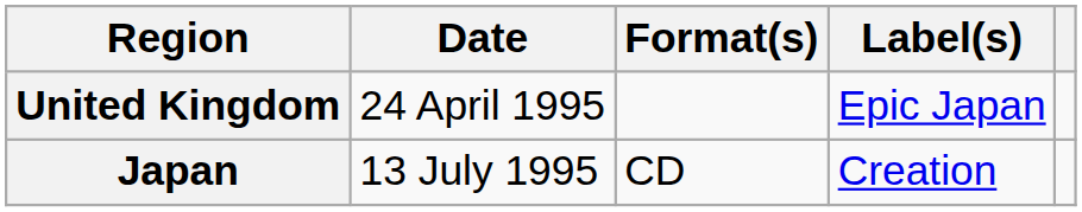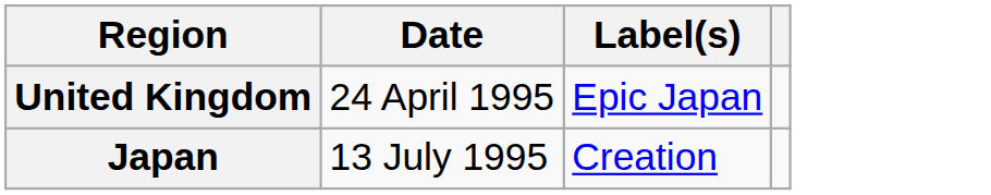- column: Format(s) | CD
